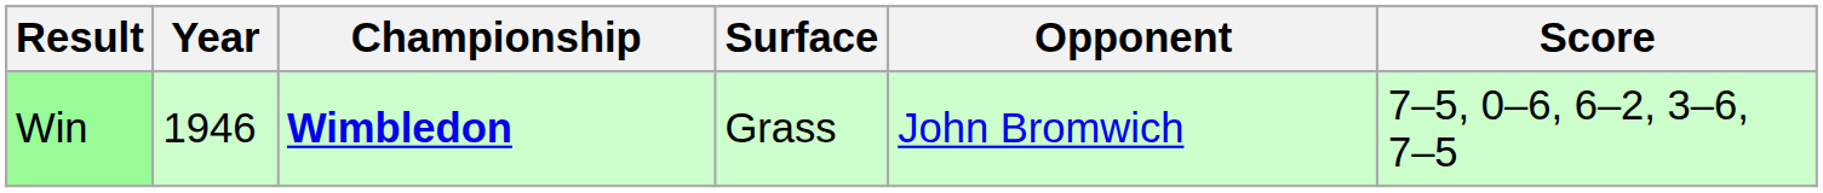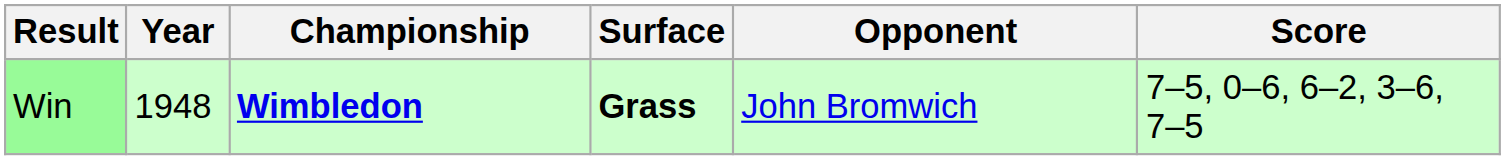Win | Year: 1946 -> 1948
Win | Surface: normal -> bold
